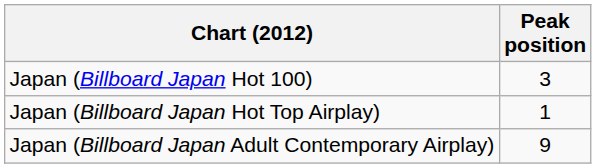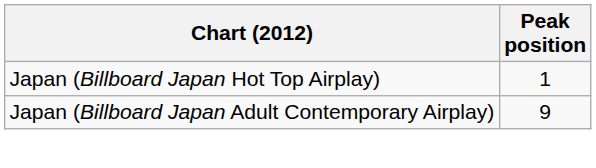- row: Japan (Billboard Japan Hot 100) | 3
